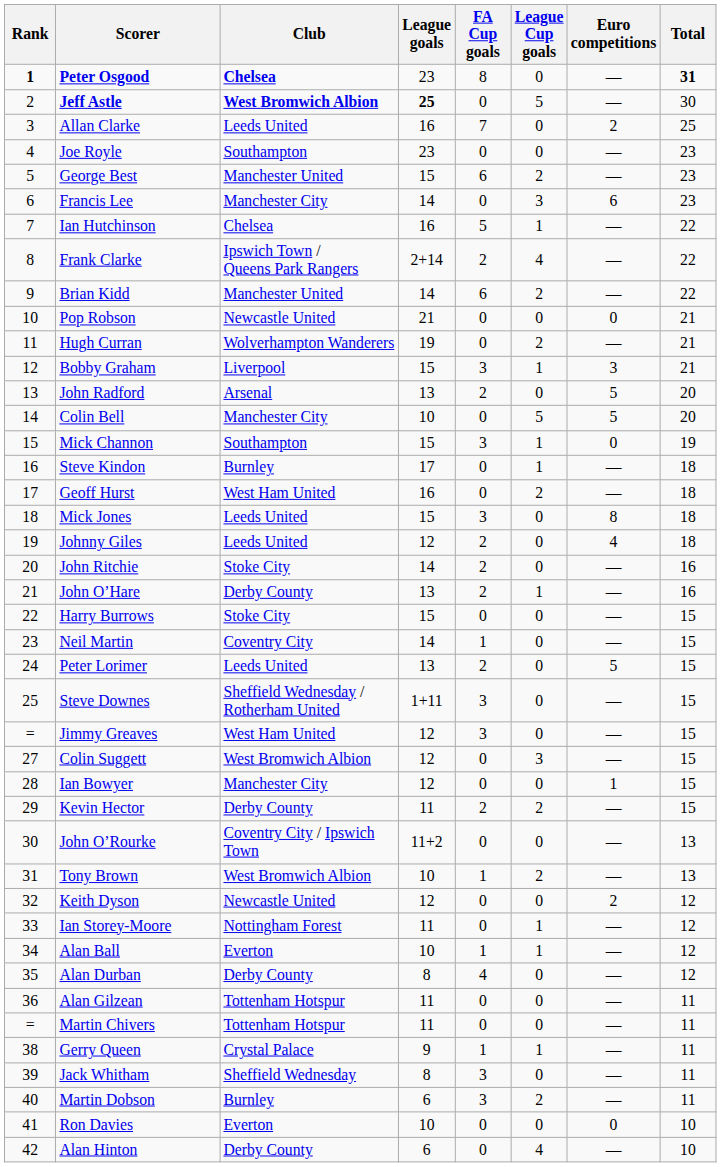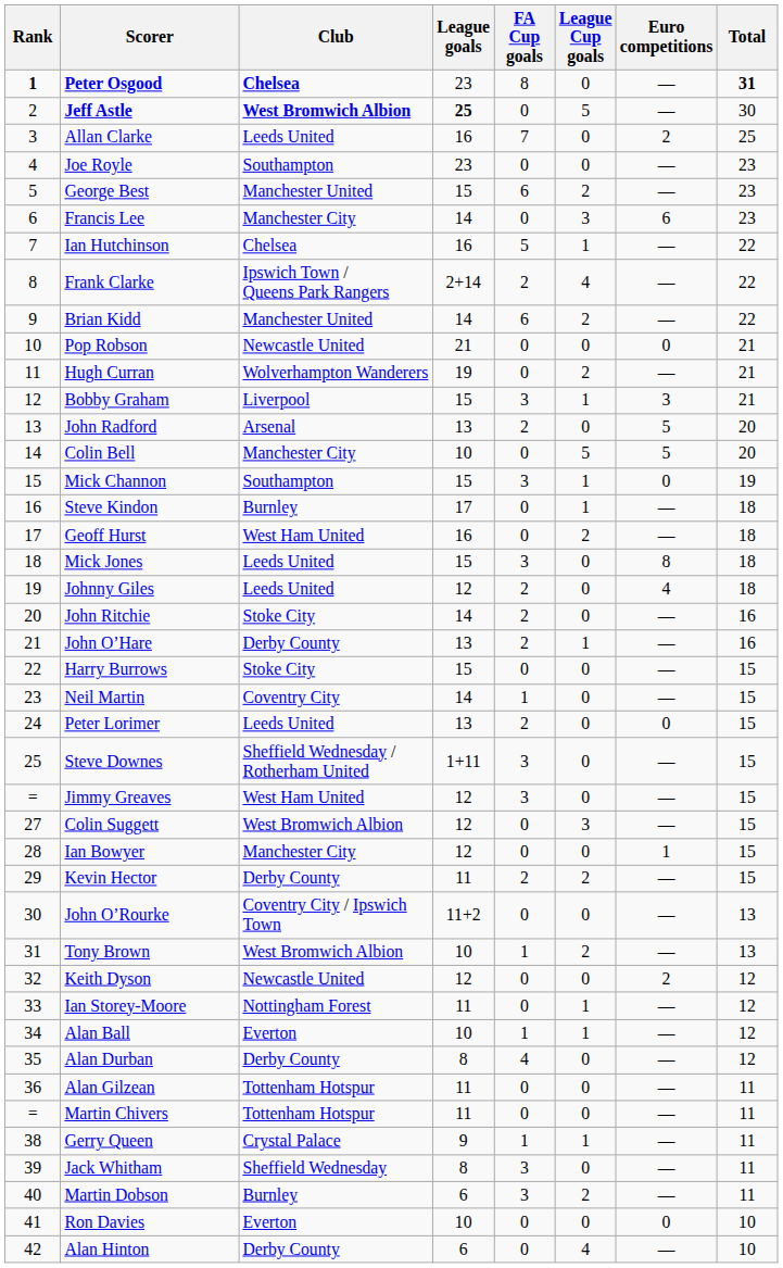Peter Lorimer | Euro competitions: 5 -> 0
